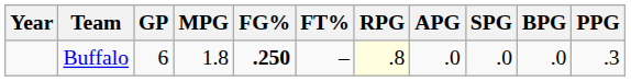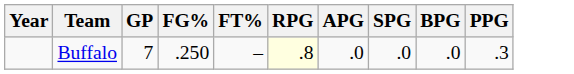- column: MPG | 1.8
Buffalo | GP: 6 -> 7
Buffalo | FG%: bold -> normal
